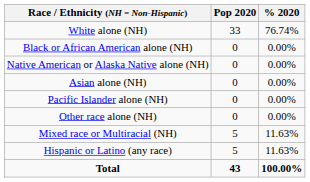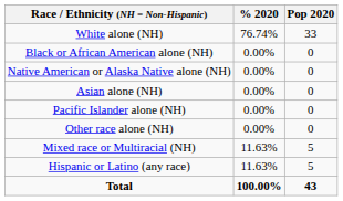columns swapped: Pop 2020 <-> % 2020
